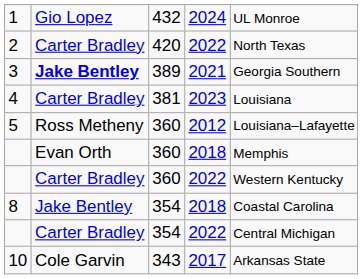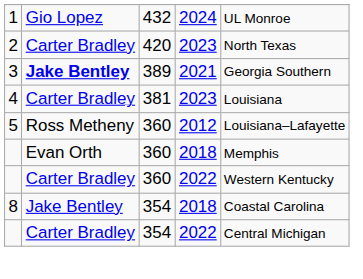2 | column 4: 2022 -> 2023
- row: 10 | Cole Garvin | 343 | 2017 | Arkansas State
